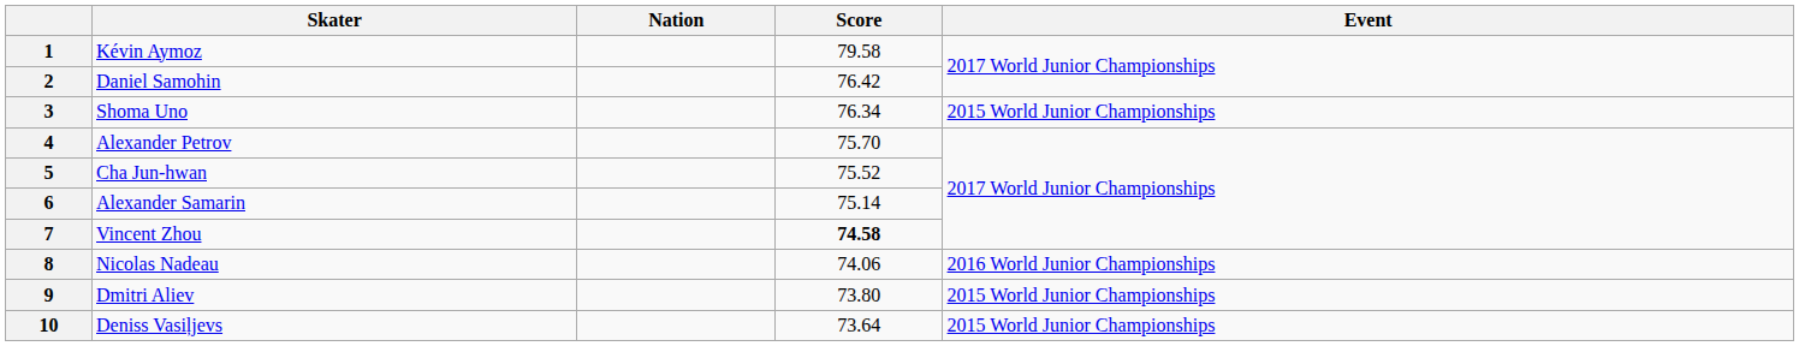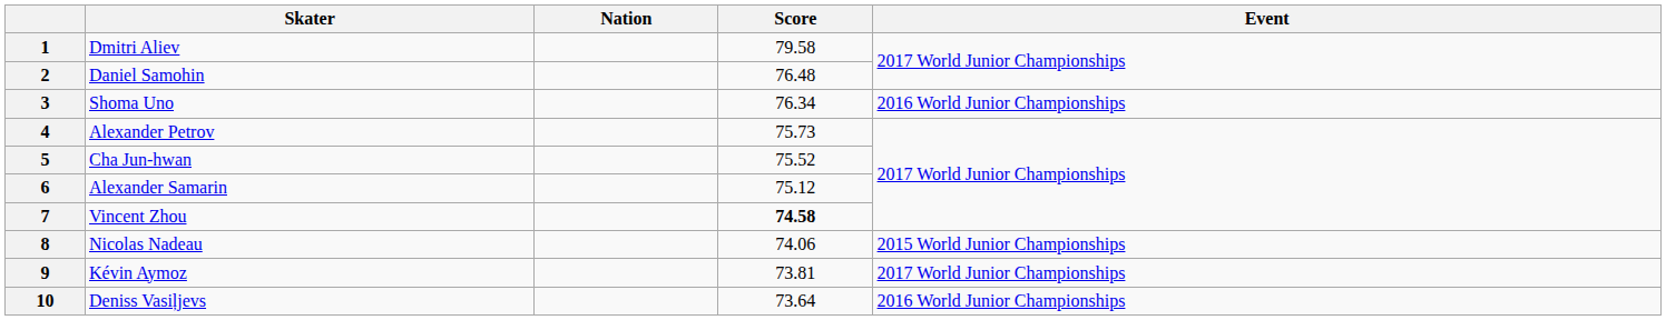1 | Skater: Kévin Aymoz -> Dmitri Aliev
2 | Score: 76.42 -> 76.48
3 | Event: 2015 World Junior Championships -> 2016 World Junior Championships
4 | Score: 75.70 -> 75.73
6 | Score: 75.14 -> 75.12
8 | Event: 2016 World Junior Championships -> 2015 World Junior Championships
9 | Skater: Dmitri Aliev -> Kévin Aymoz
9 | Score: 73.80 -> 73.81
9 | Event: 2015 World Junior Championships -> 2017 World Junior Championships
10 | Event: 2015 World Junior Championships -> 2016 World Junior Championships
